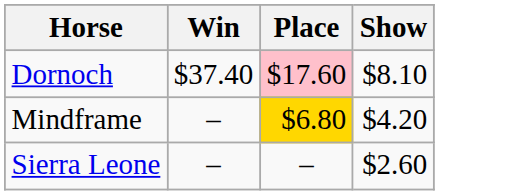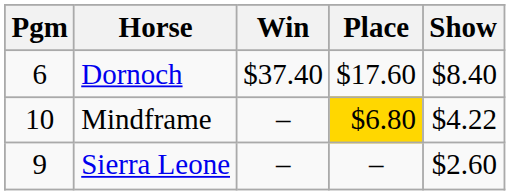+ column: Pgm | 6 | 10 | 9
Dornoch | Place: pink background -> no background
Dornoch | Show: $8.10 -> $8.40
Mindframe | Show: $4.20 -> $4.22
